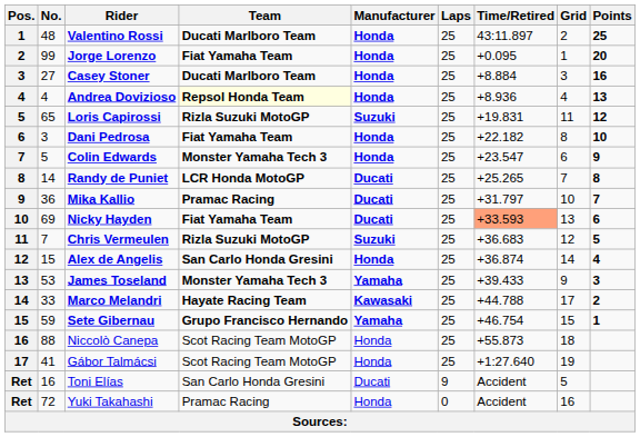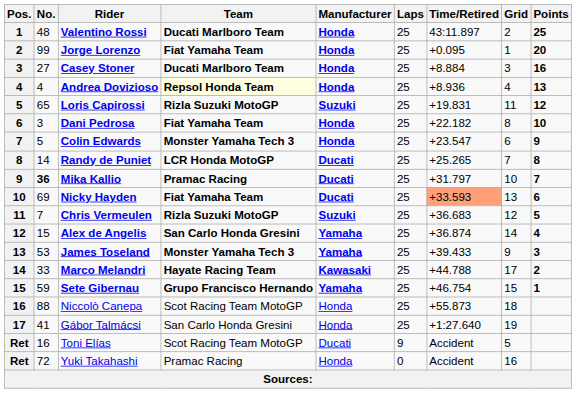Mika Kallio | No.: normal -> bold
Alex de Angelis | Manufacturer: Honda -> Yamaha
Gábor Talmácsi | Team: Scot Racing Team MotoGP -> San Carlo Honda Gresini
Toni Elías | Team: San Carlo Honda Gresini -> Scot Racing Team MotoGP
